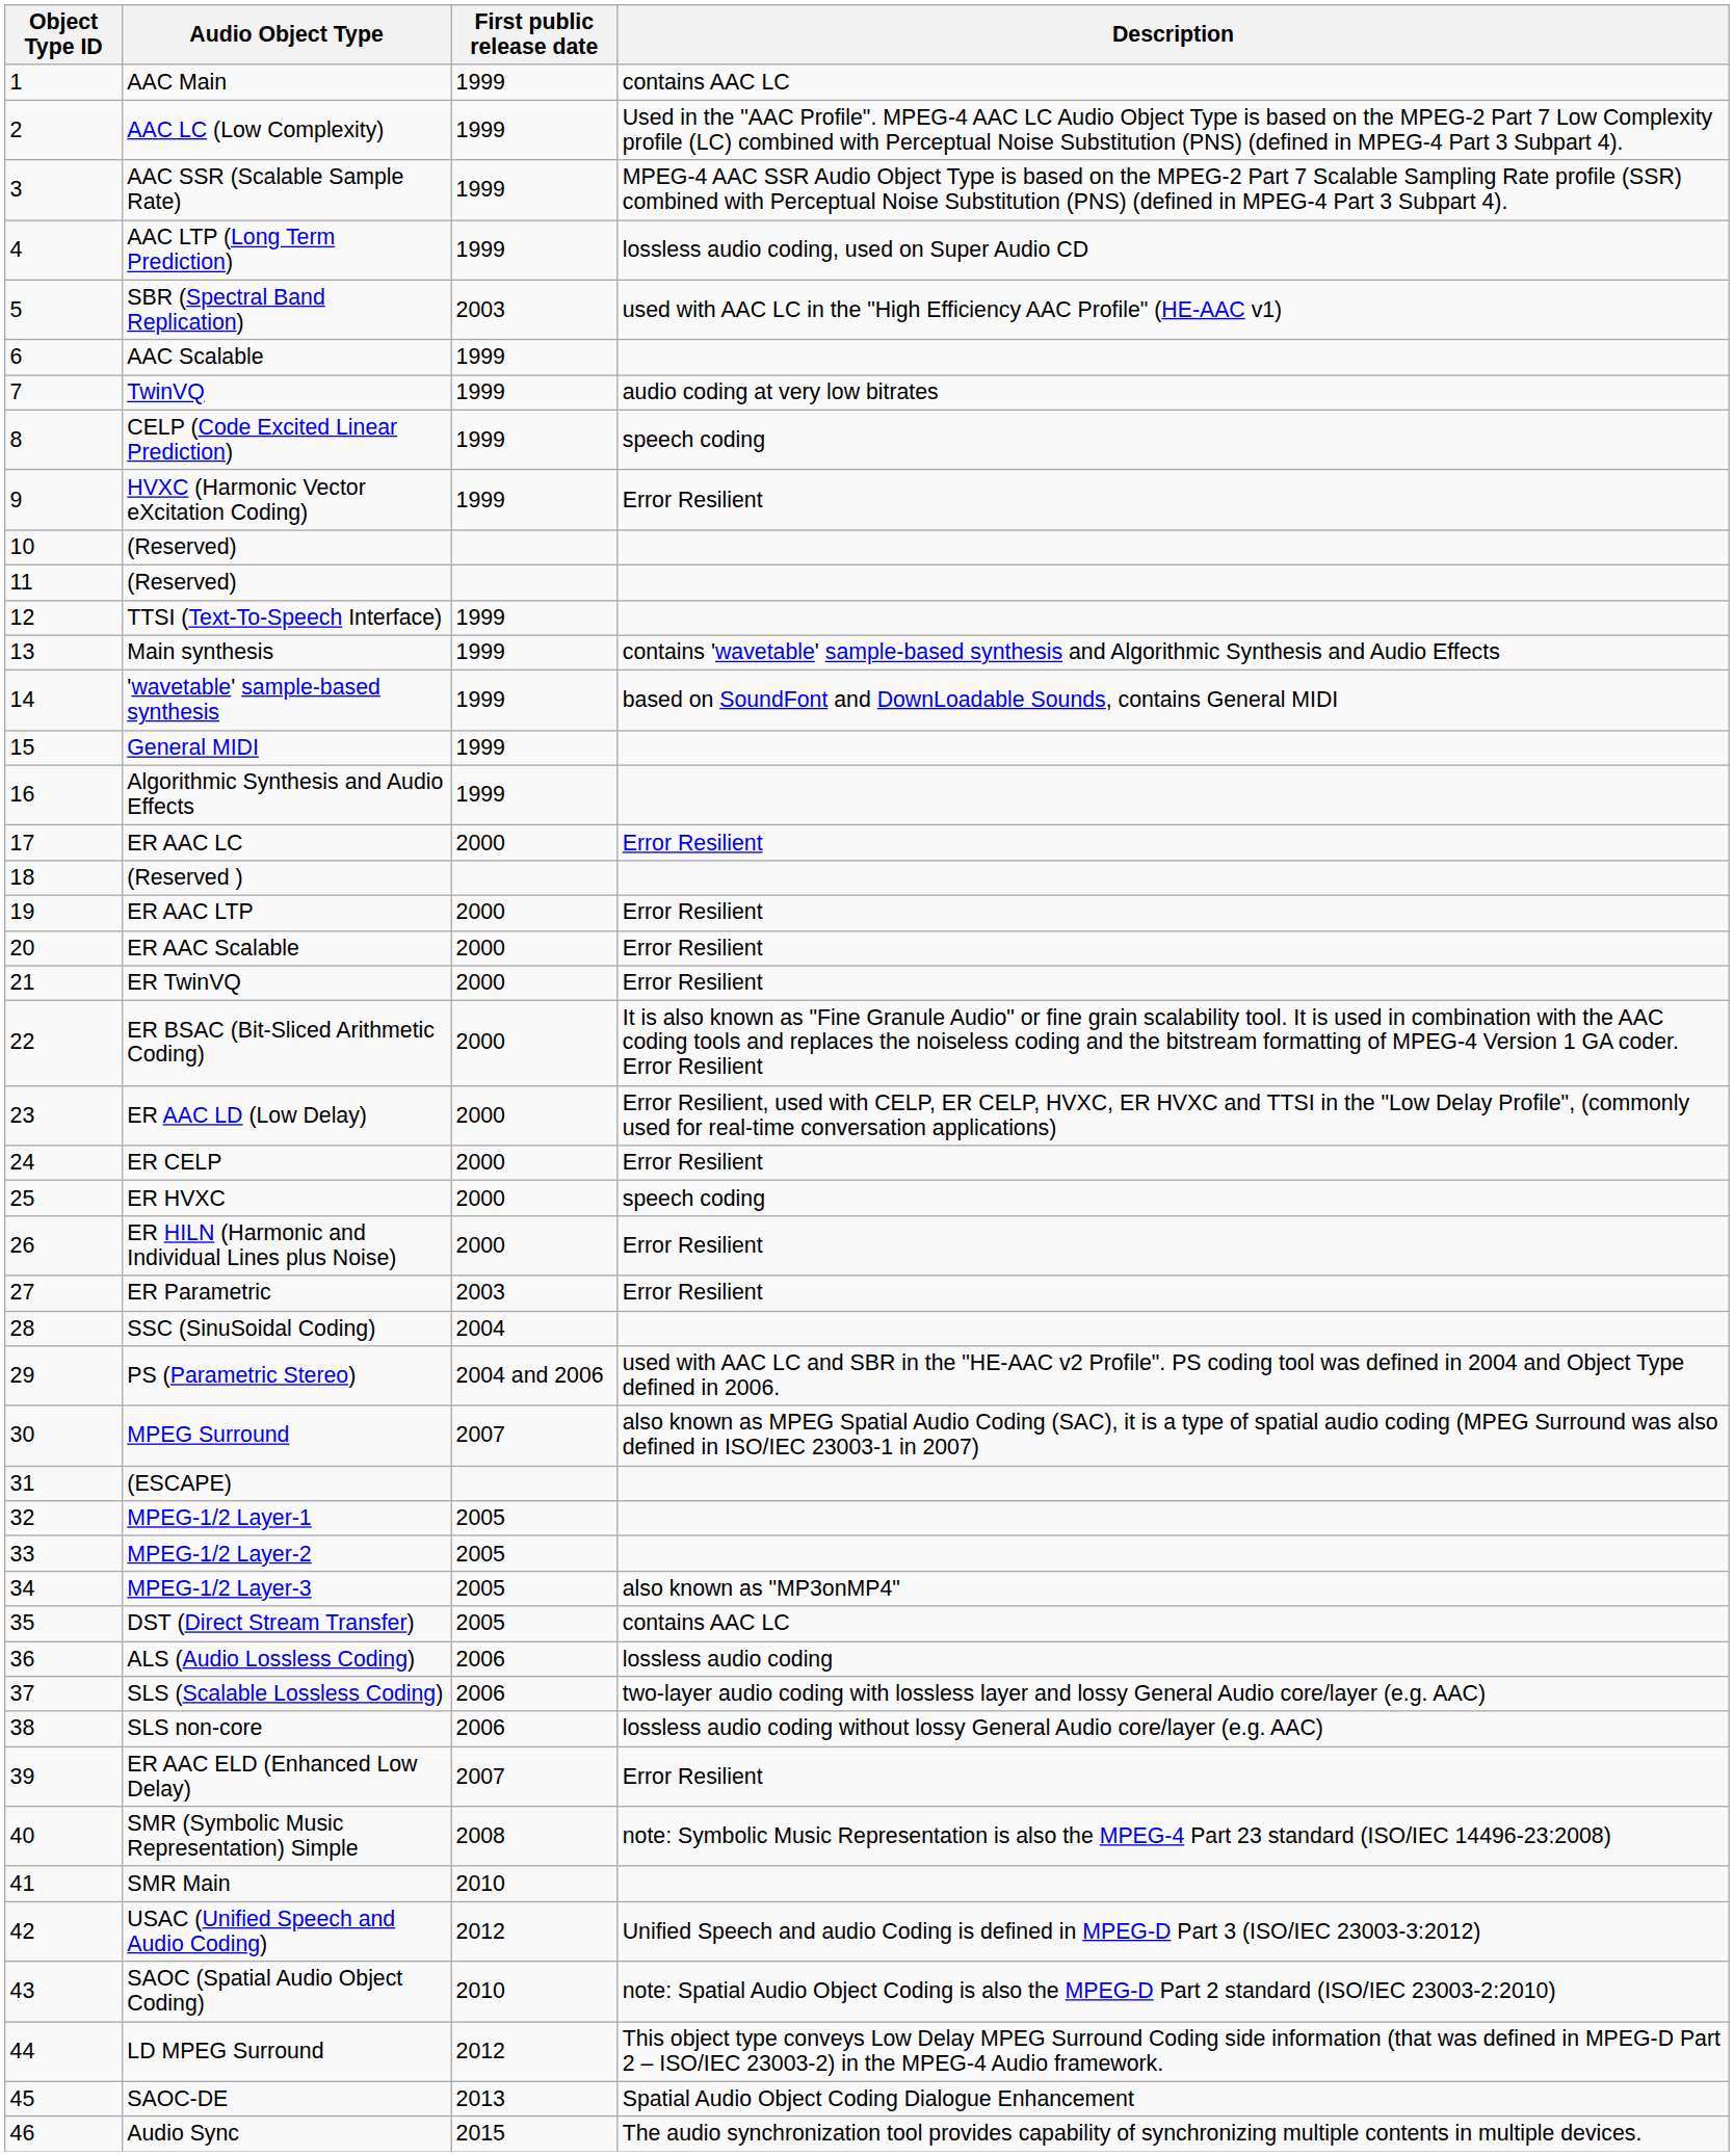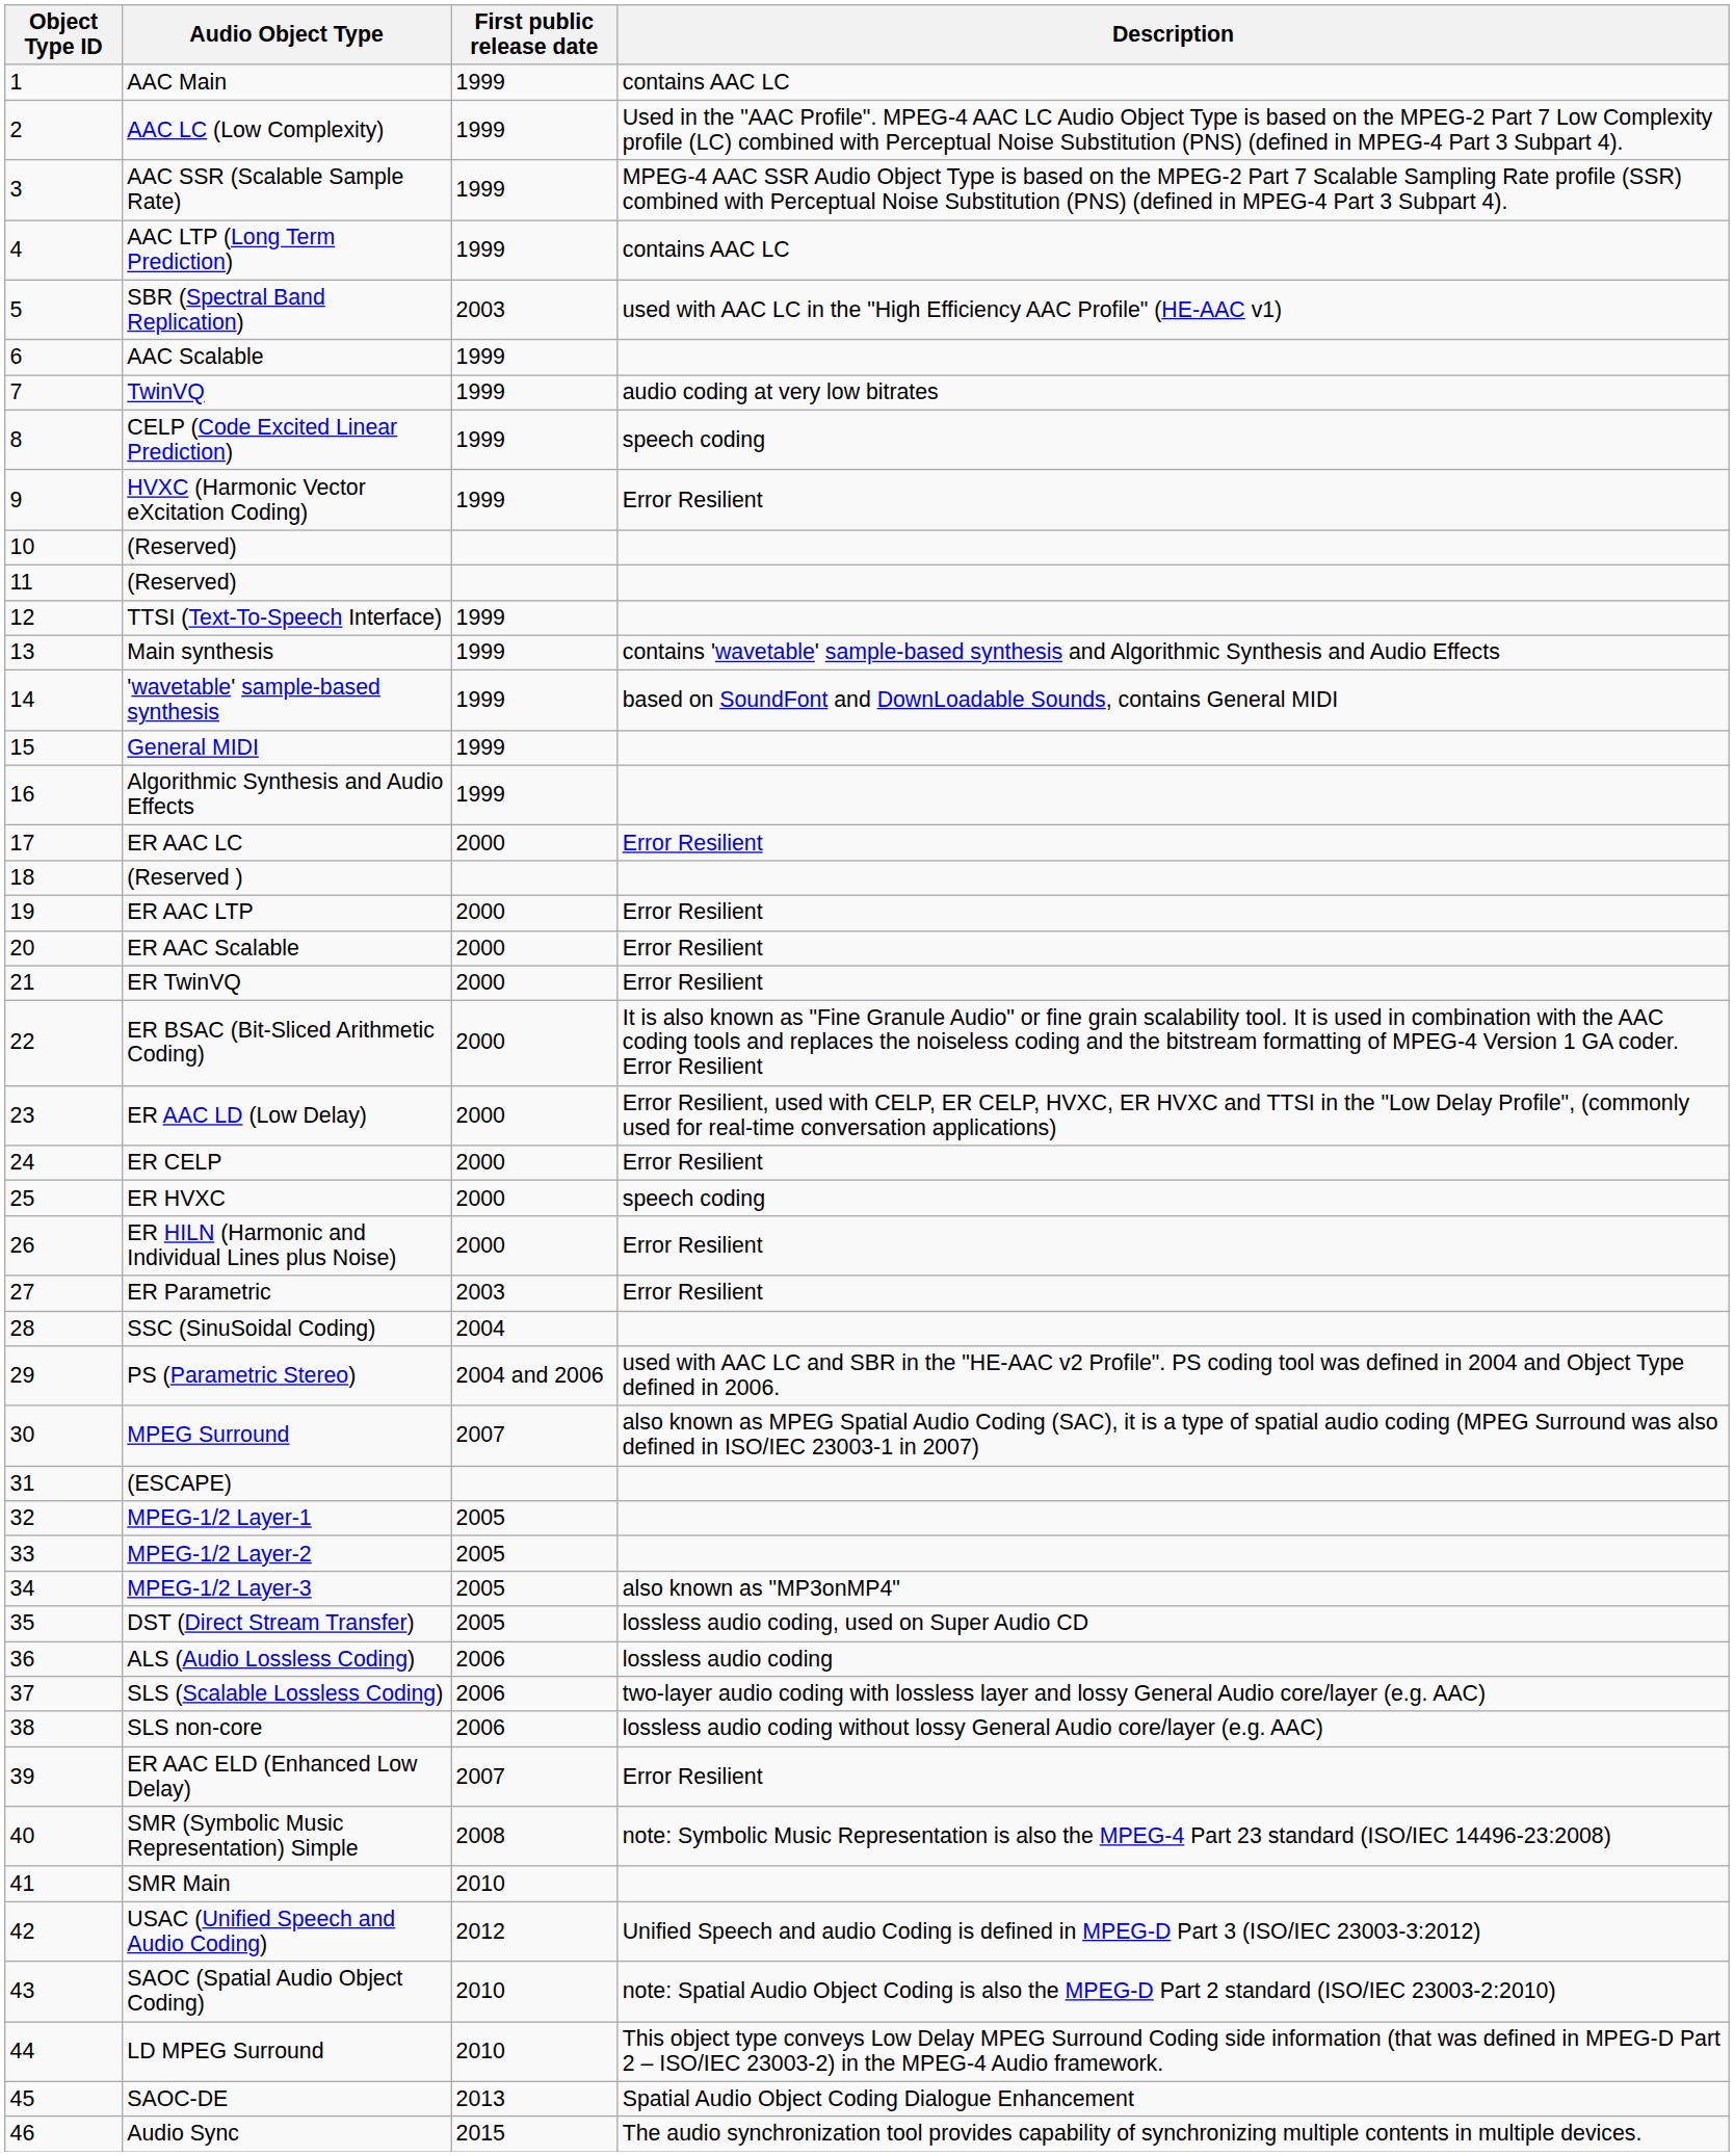AAC LTP (Long Term Prediction) | Description: lossless audio coding, used on Super Audio CD -> contains AAC LC
DST (Direct Stream Transfer) | Description: contains AAC LC -> lossless audio coding, used on Super Audio CD
LD MPEG Surround | First public release date: 2012 -> 2010
